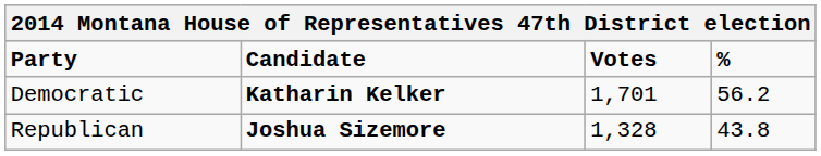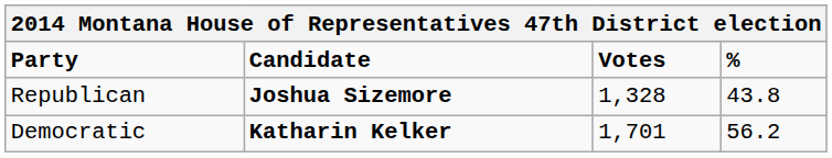rows swapped: Democratic <-> Republican
